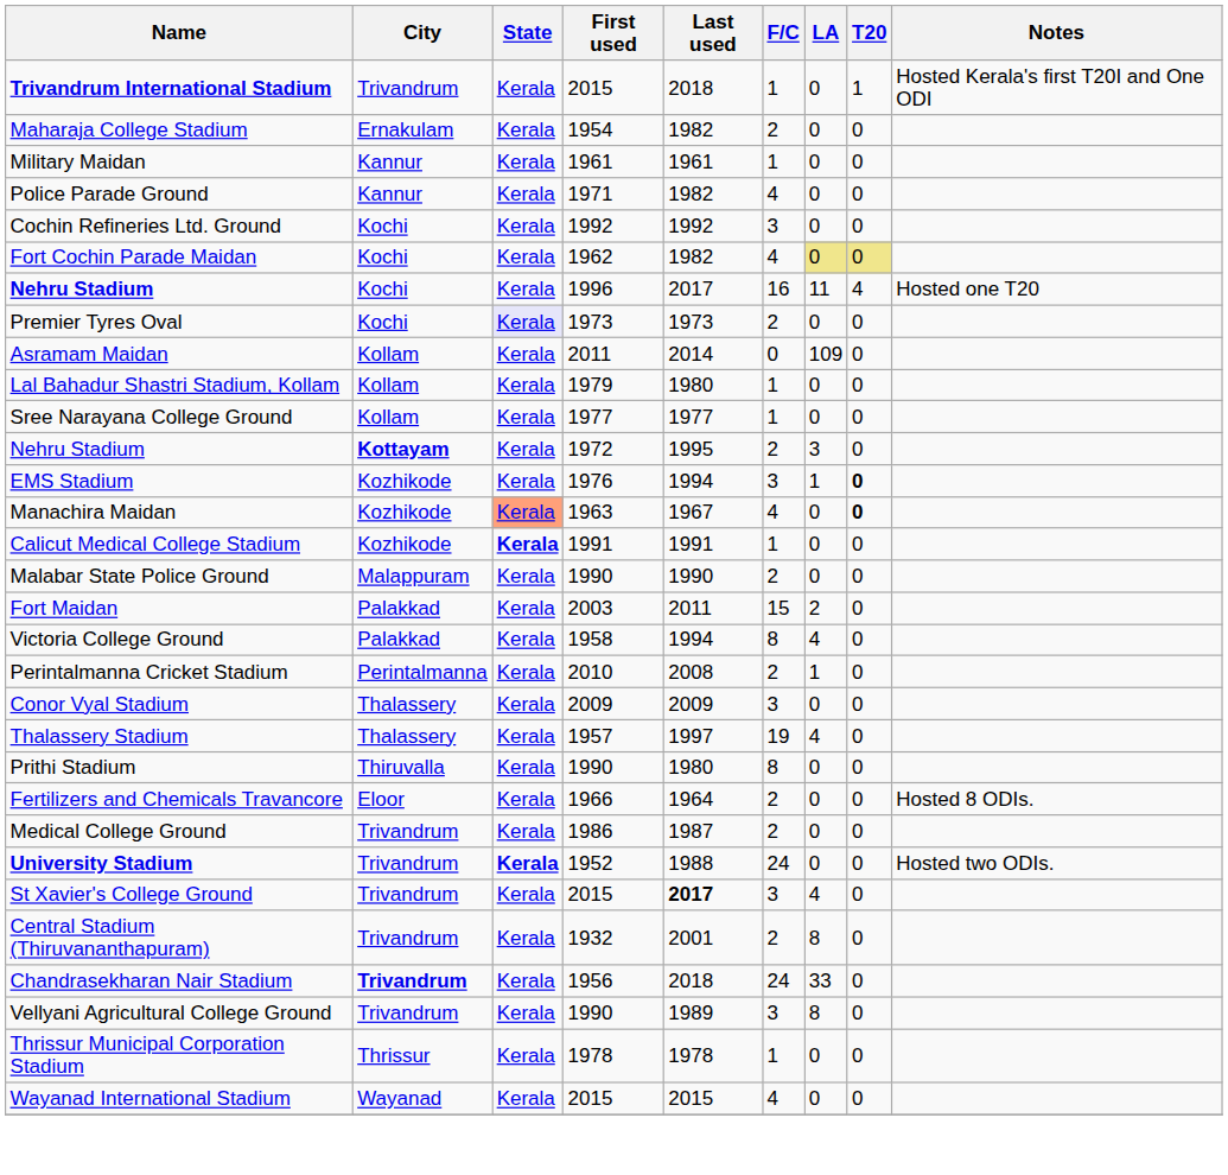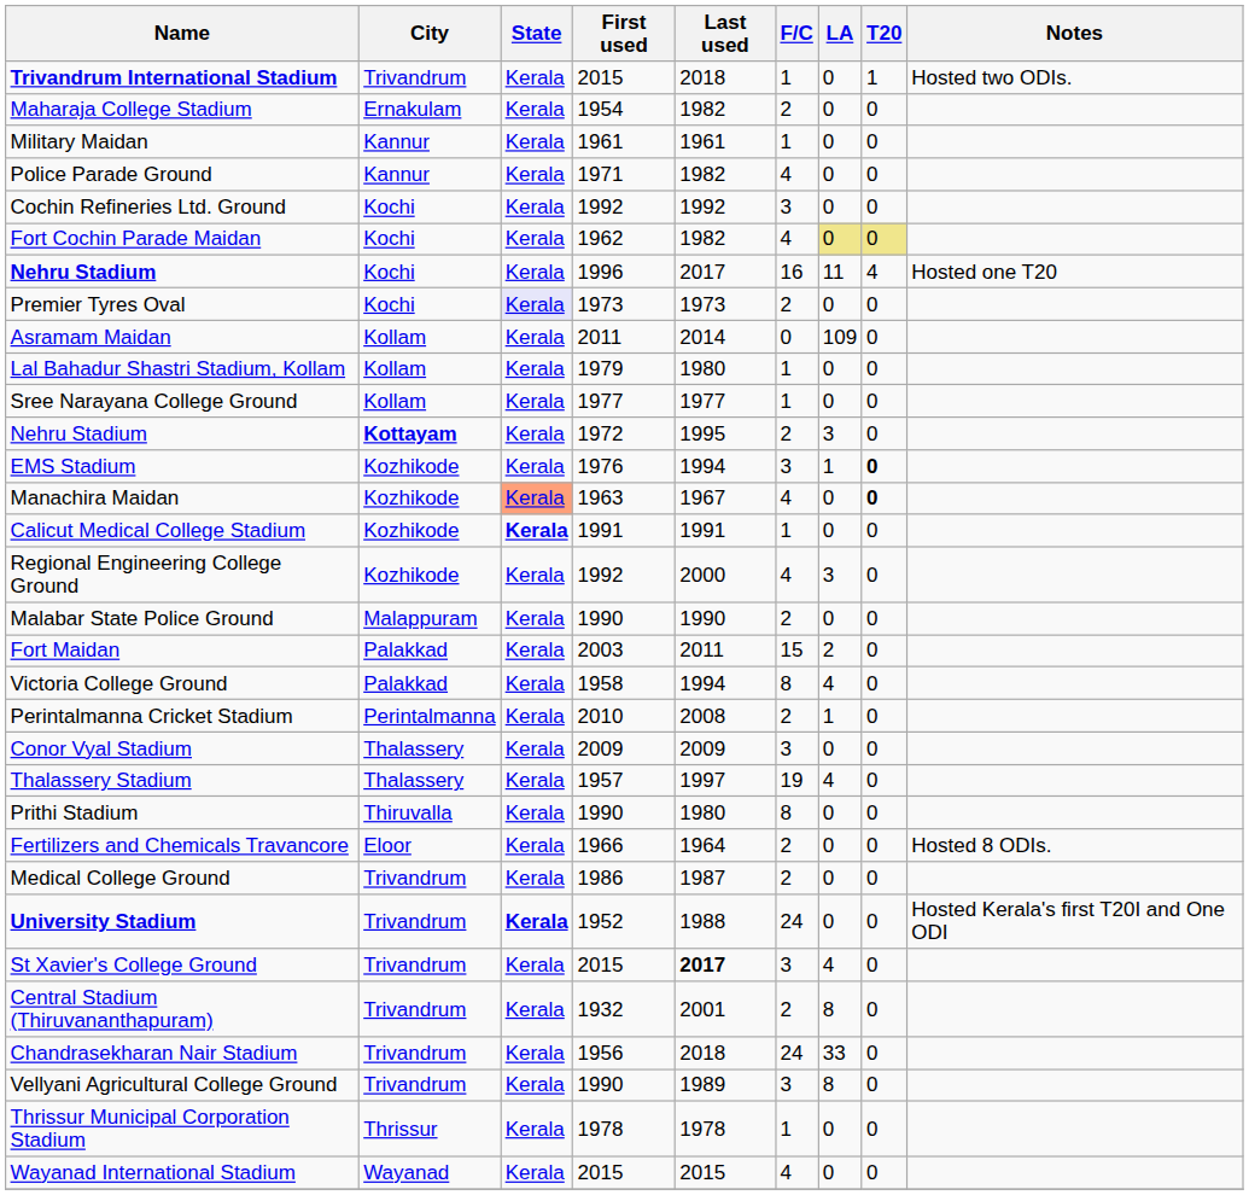Trivandrum International Stadium | Notes: Hosted Kerala's first T20I and One ODI -> Hosted two ODIs.
+ row: Regional Engineering College Ground | Kozhikode | Kerala | 1992 | 2000 | 4 | 3 | 0
University Stadium | Notes: Hosted two ODIs. -> Hosted Kerala's first T20I and One ODI
Chandrasekharan Nair Stadium | City: bold -> normal
